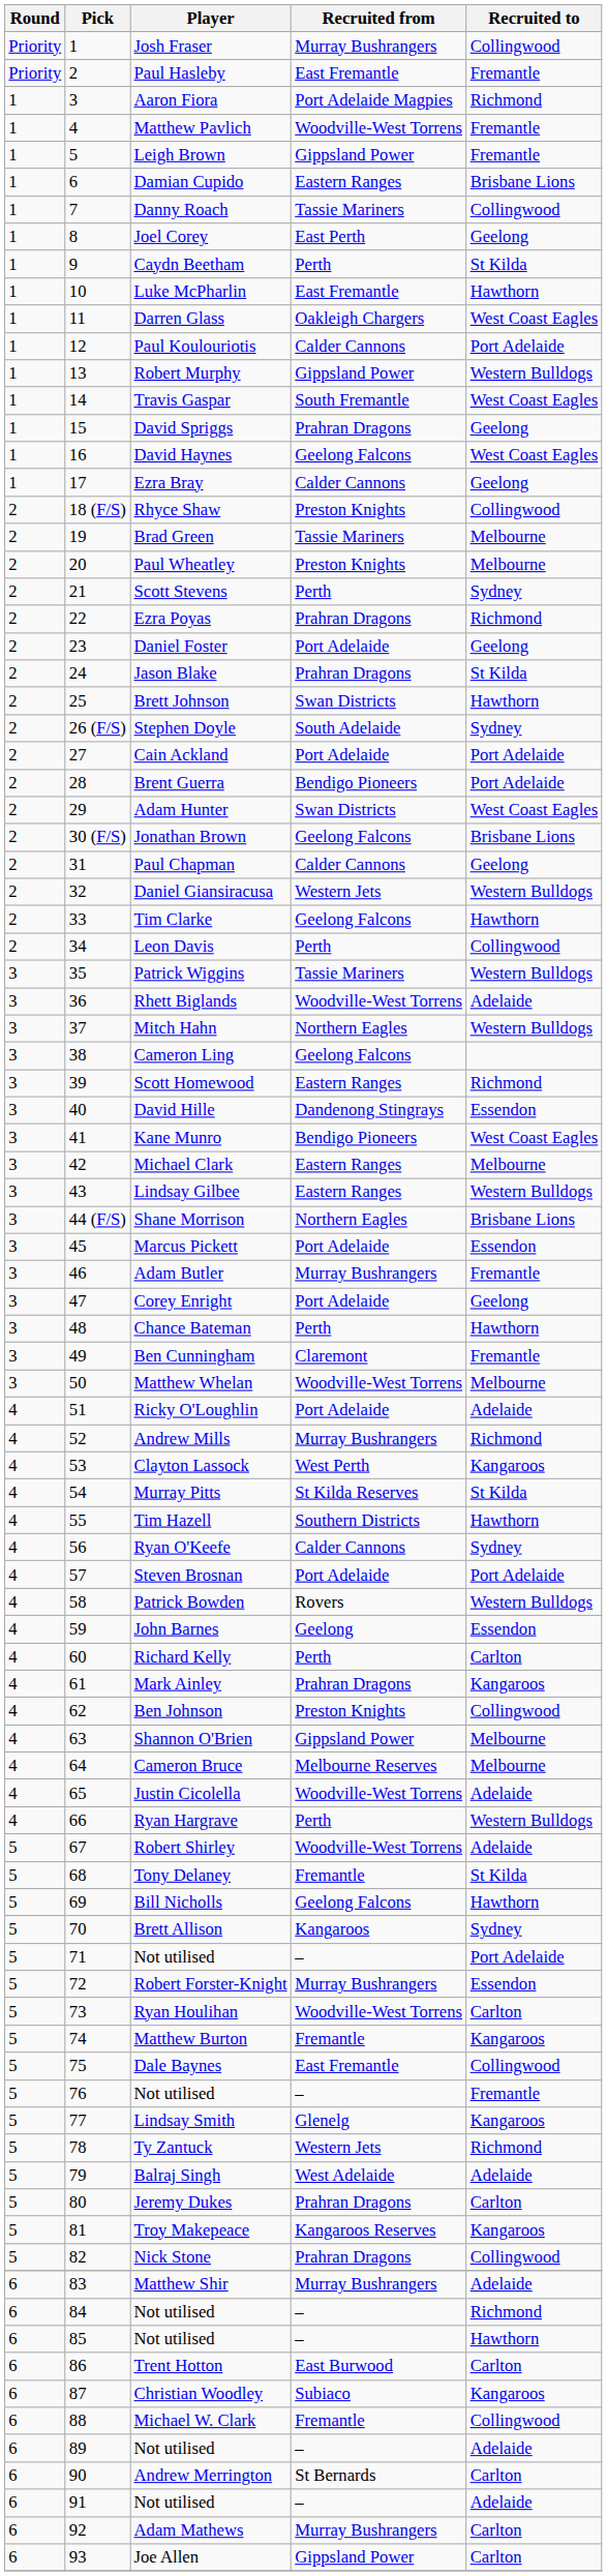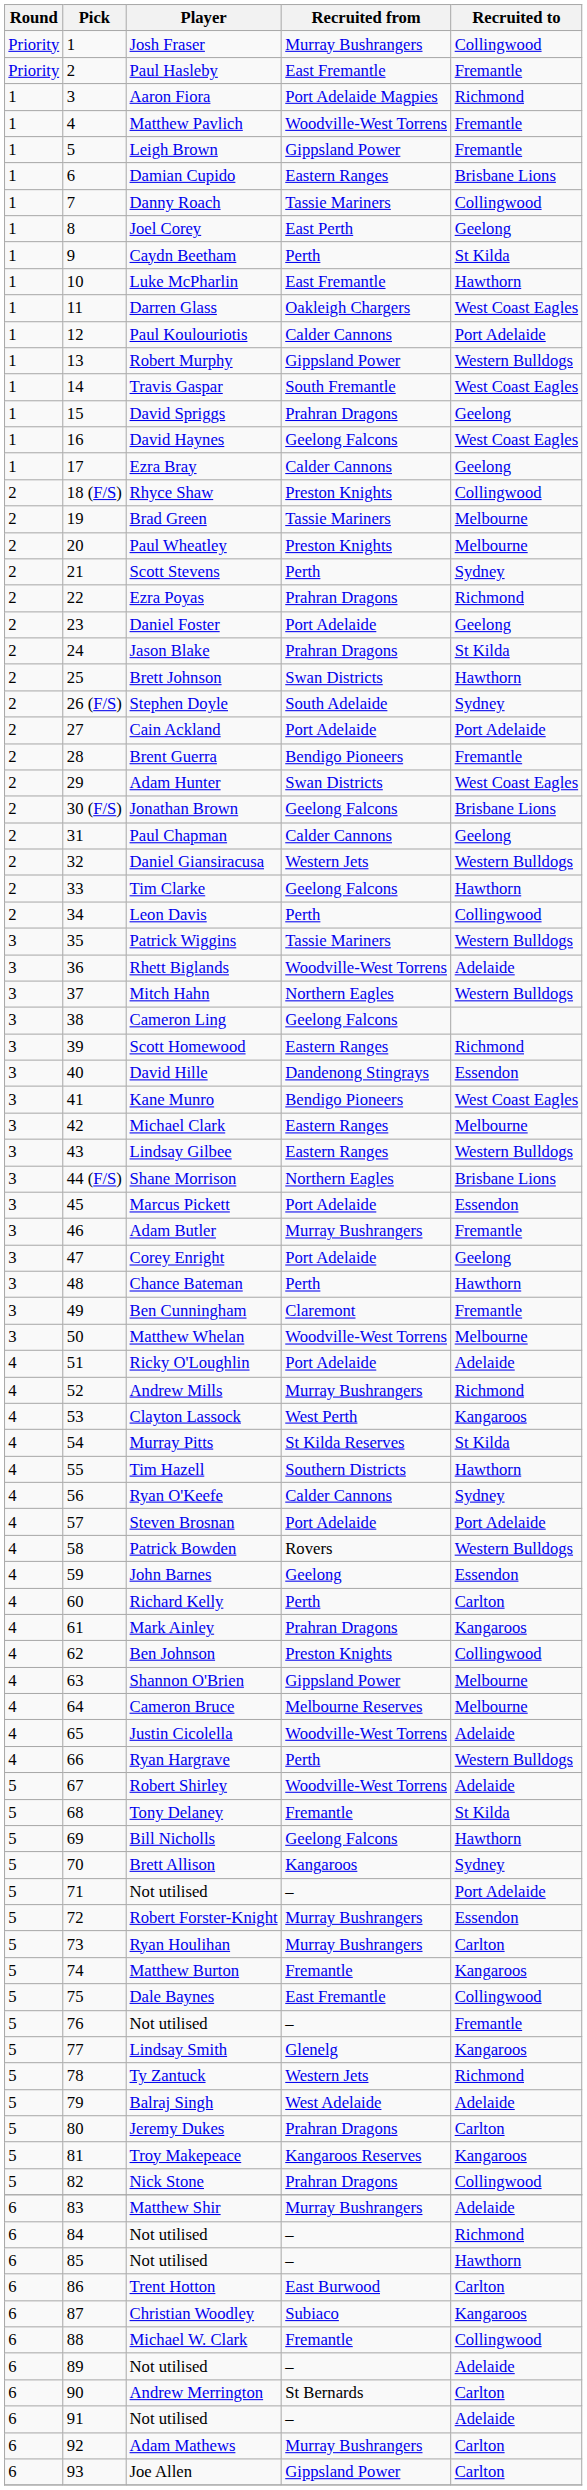Brent Guerra | Recruited to: Port Adelaide -> Fremantle
Ryan Houlihan | Recruited from: Woodville-West Torrens -> Murray Bushrangers
